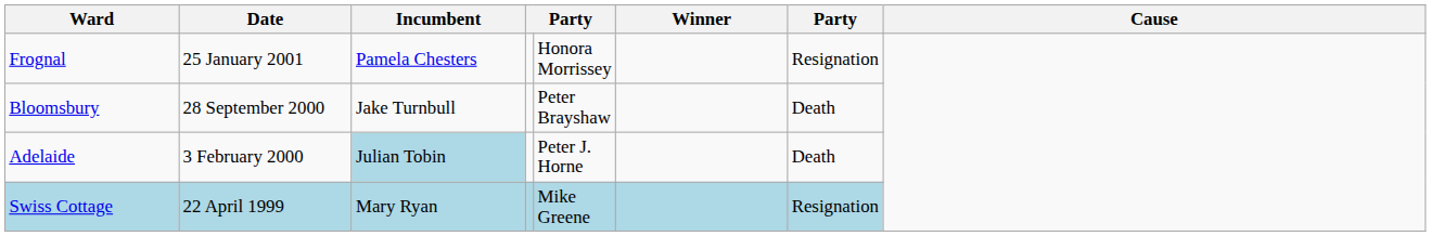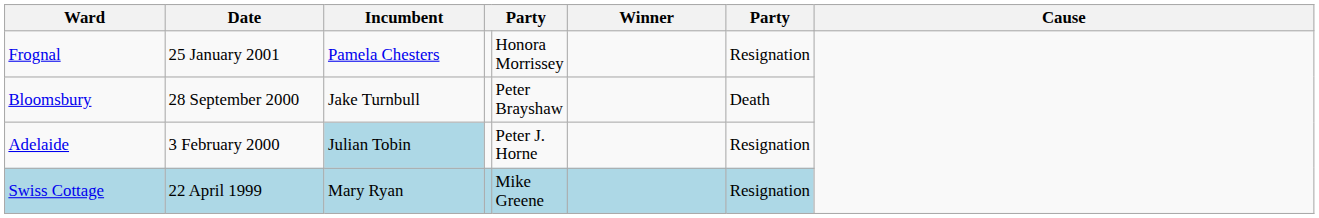Adelaide | column 7: Death -> Resignation
